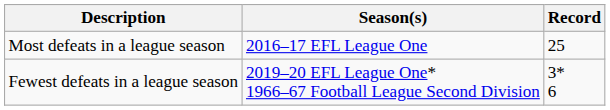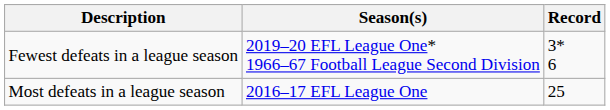rows swapped: Most defeats in a league season <-> Fewest defeats in a league season
